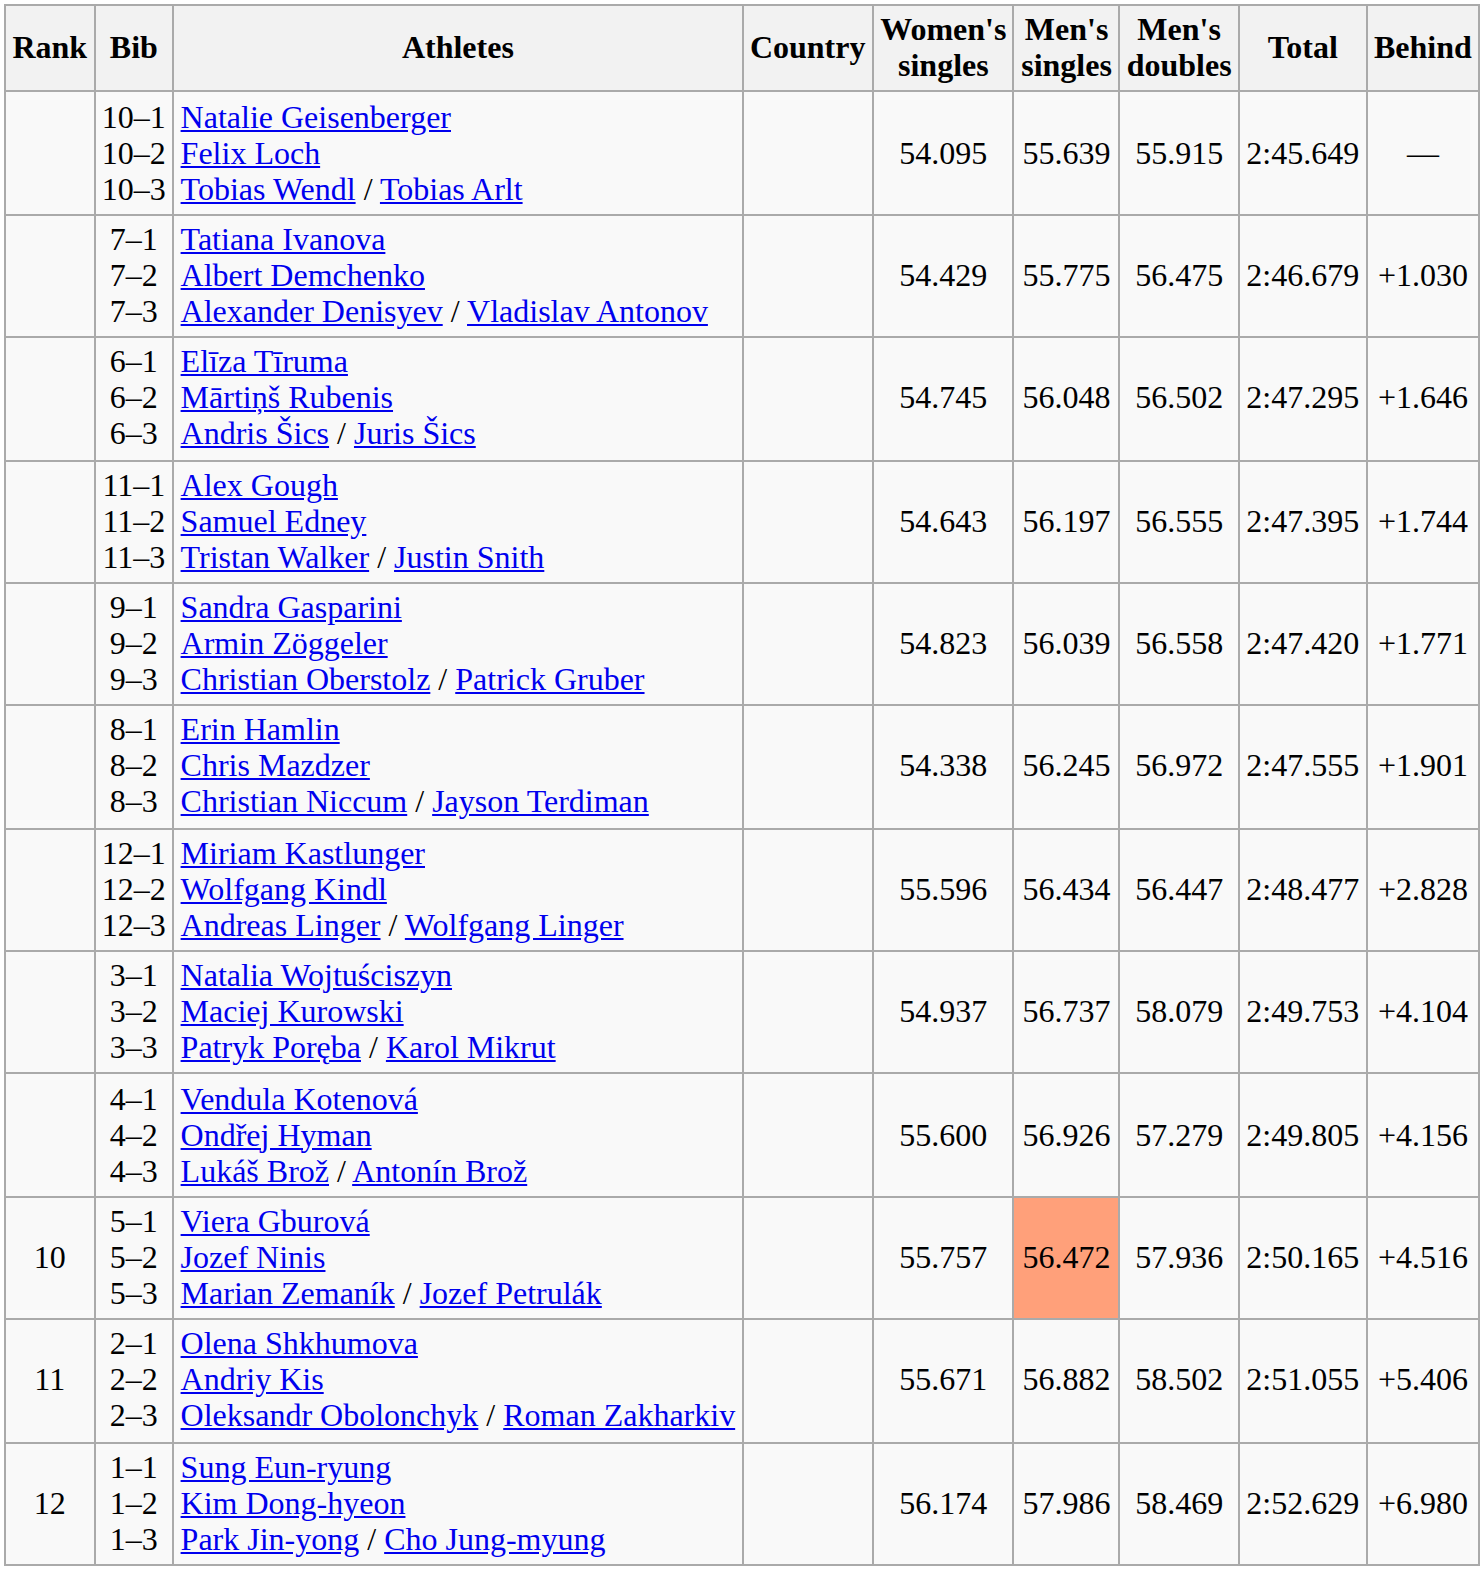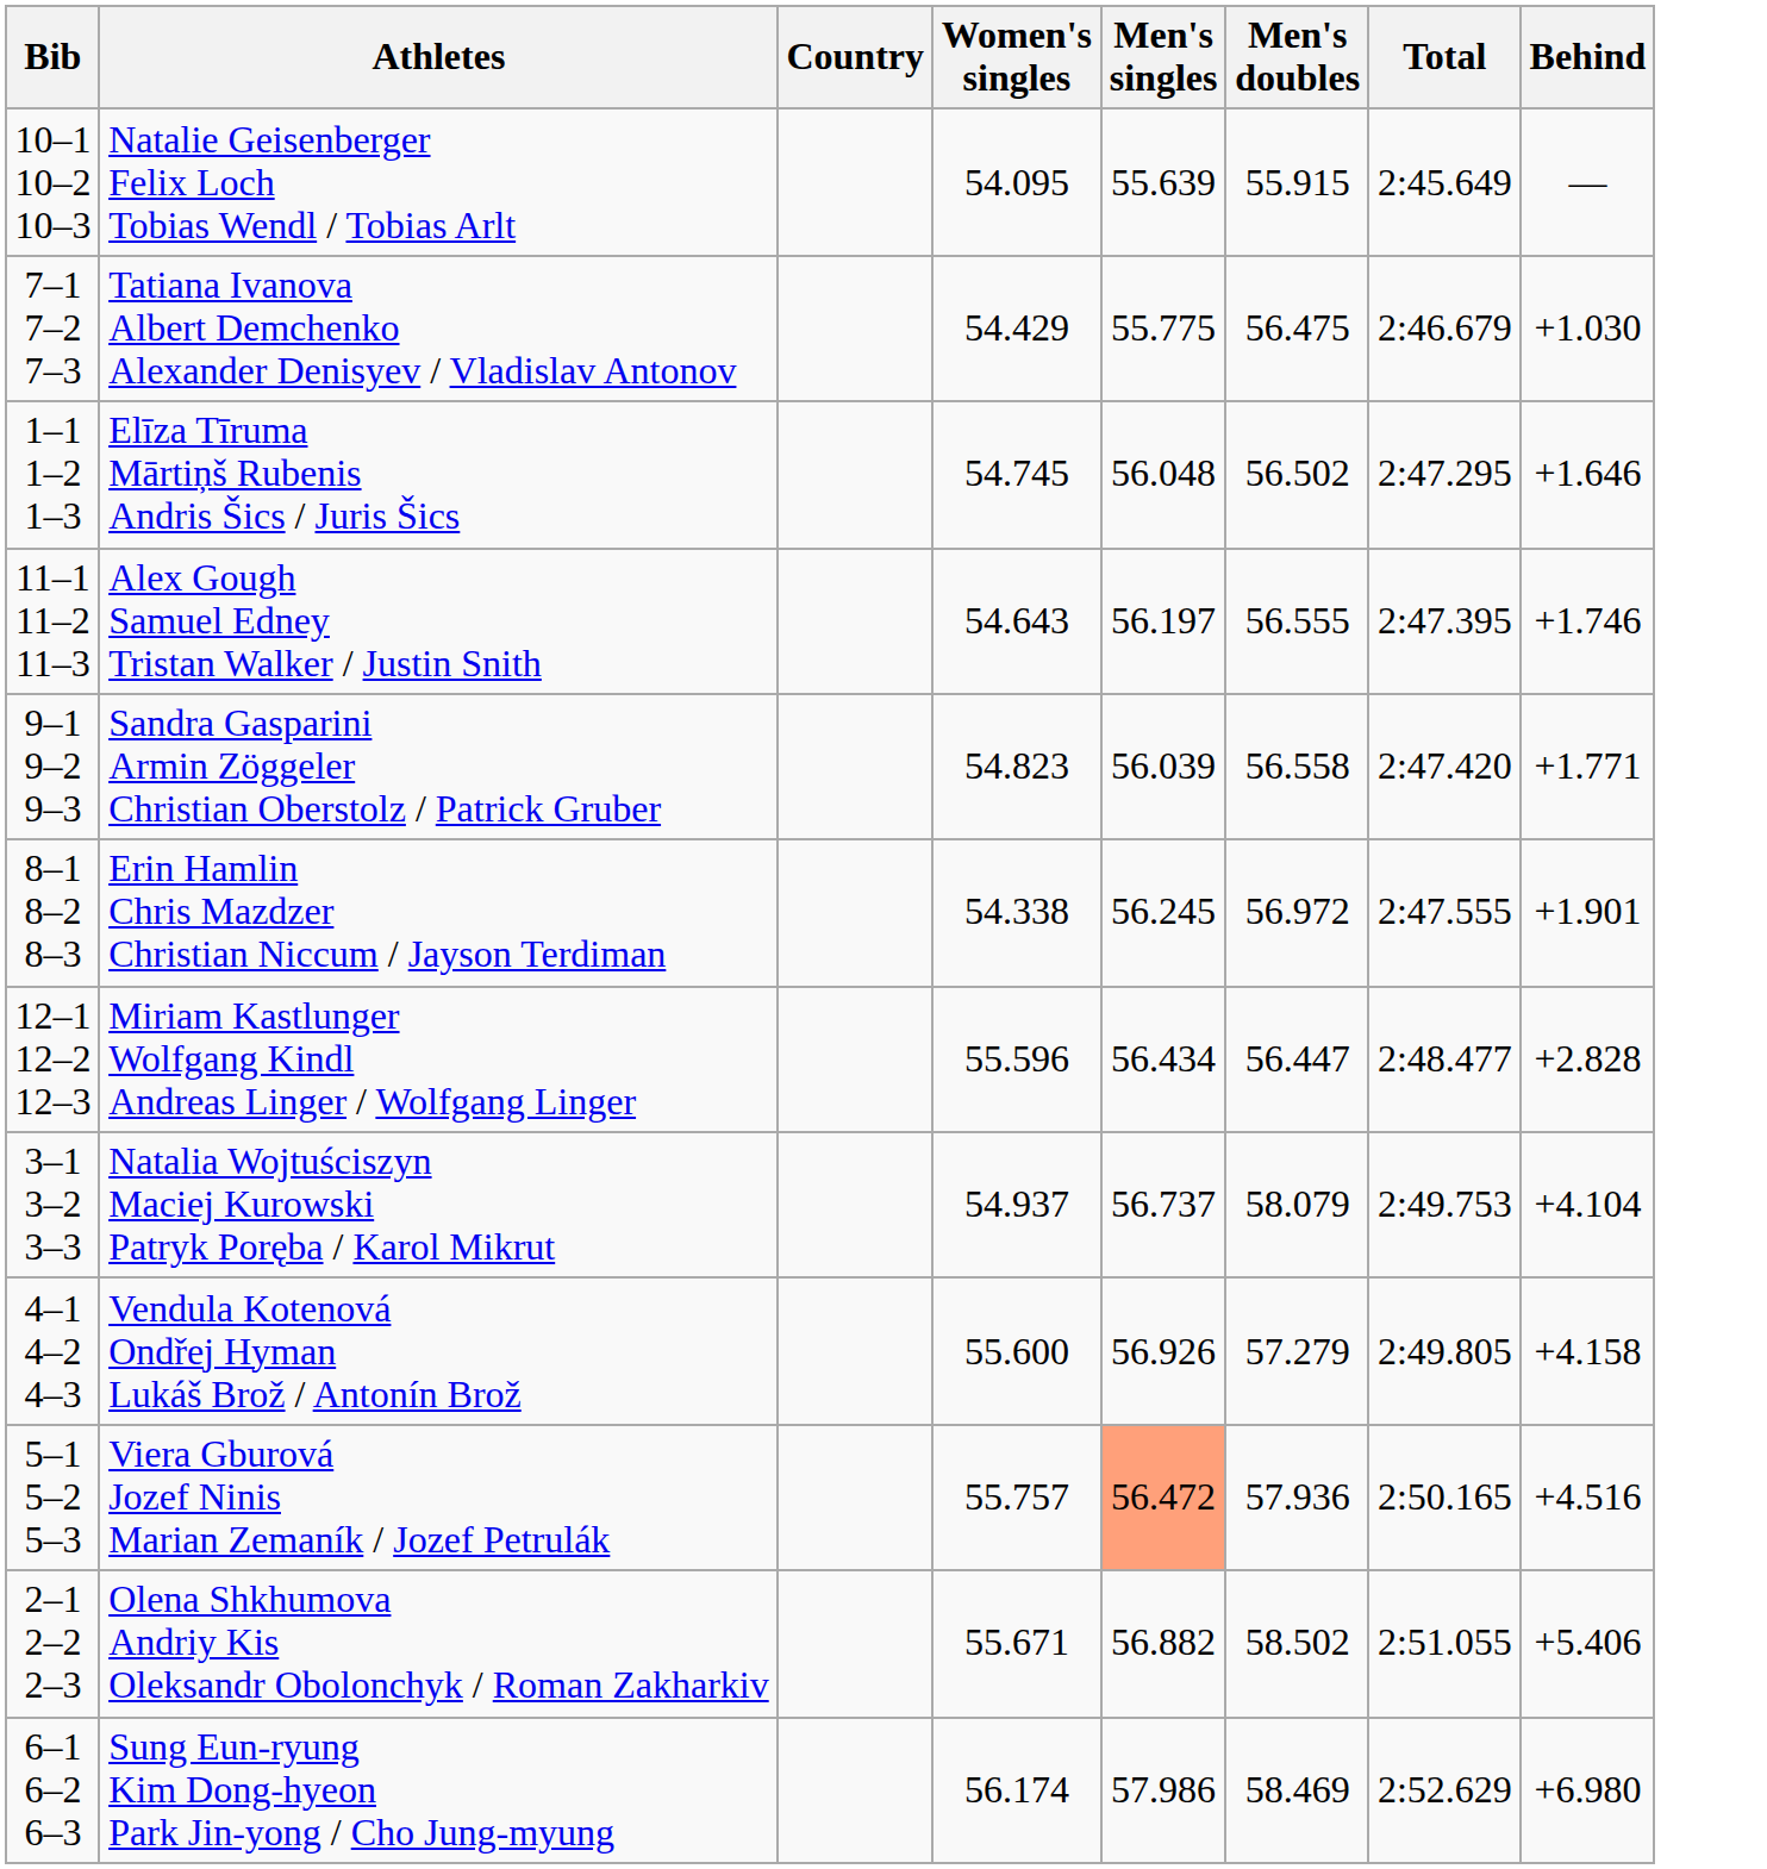- column: Rank | 10 | 11 | 12
Elīza Tīruma Mārtiņš Rubenis Andris Šics / Juris Šics | Bib: 6–1 6–2 6–3 -> 1–1 1–2 1–3
Alex Gough Samuel Edney Tristan Walker / Justin Snith | Behind: +1.744 -> +1.746
Vendula Kotenová Ondřej Hyman Lukáš Brož / Antonín Brož | Behind: +4.156 -> +4.158
Sung Eun-ryung Kim Dong-hyeon Park Jin-yong / Cho Jung-myung | Bib: 1–1 1–2 1–3 -> 6–1 6–2 6–3
